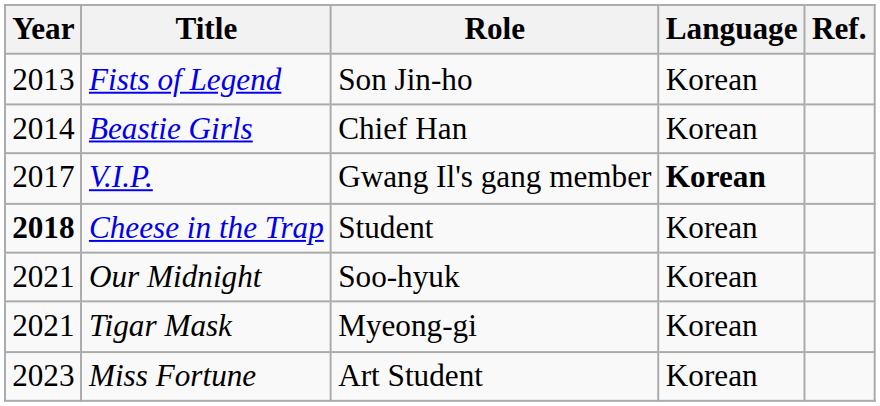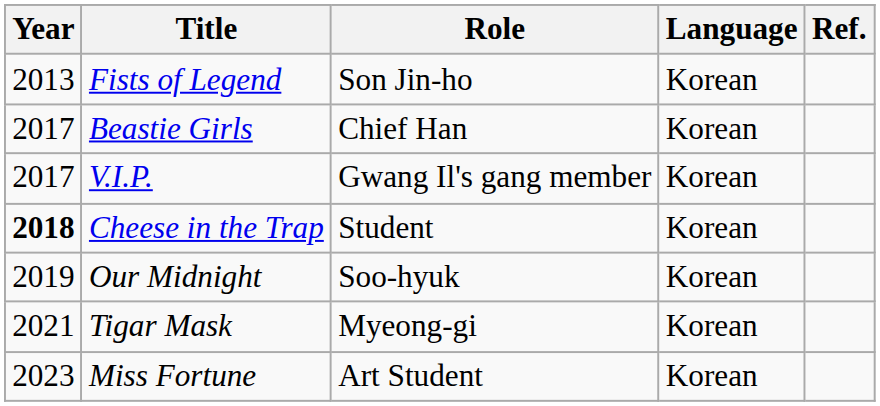Beastie Girls | Year: 2014 -> 2017
V.I.P. | Language: bold -> normal
Our Midnight | Year: 2021 -> 2019
